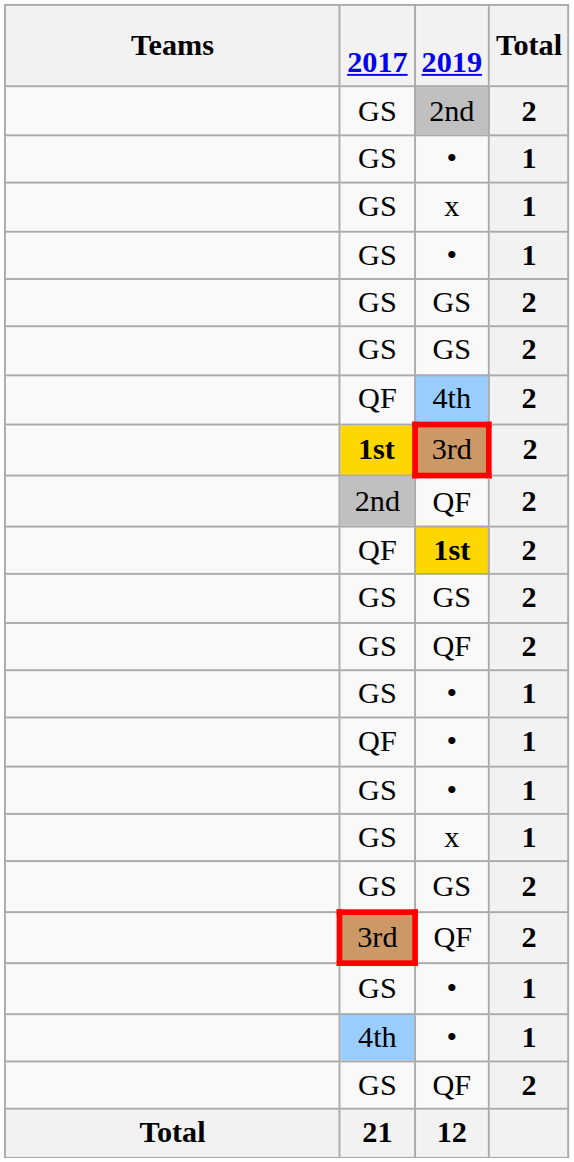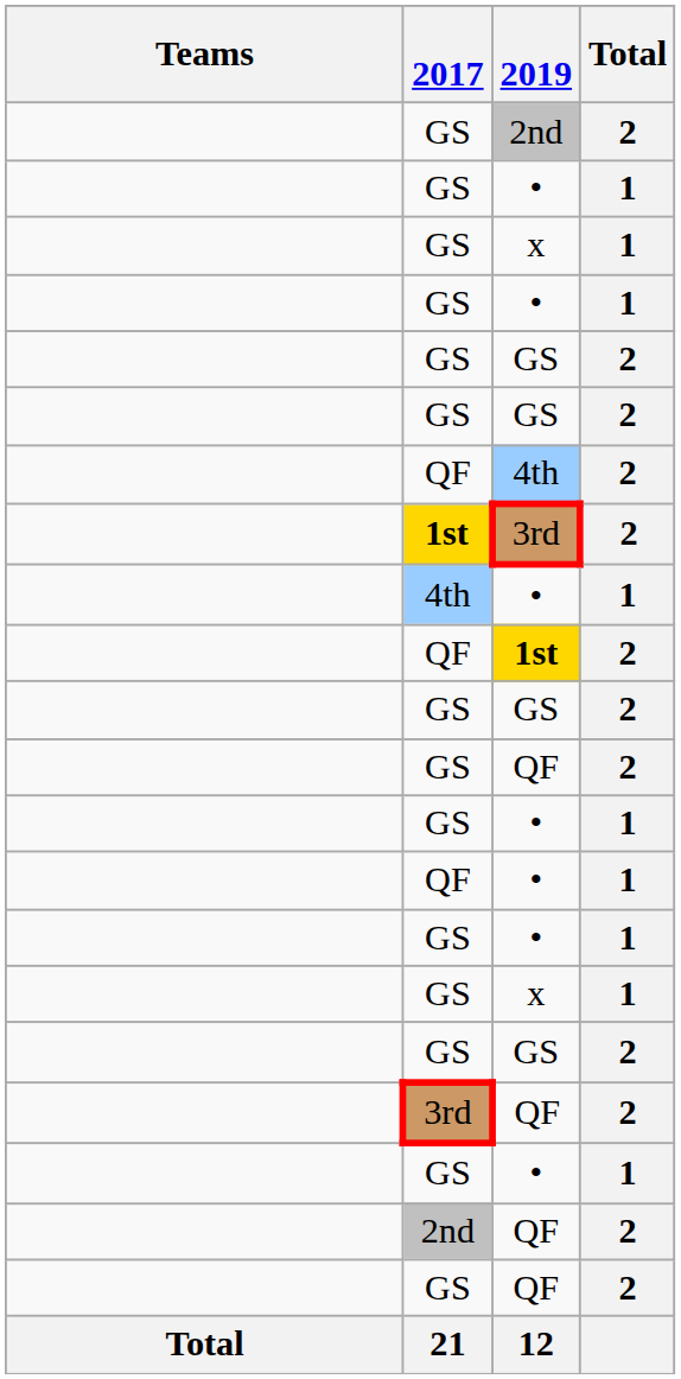rows swapped: 2nd / QF <-> 4th / •
